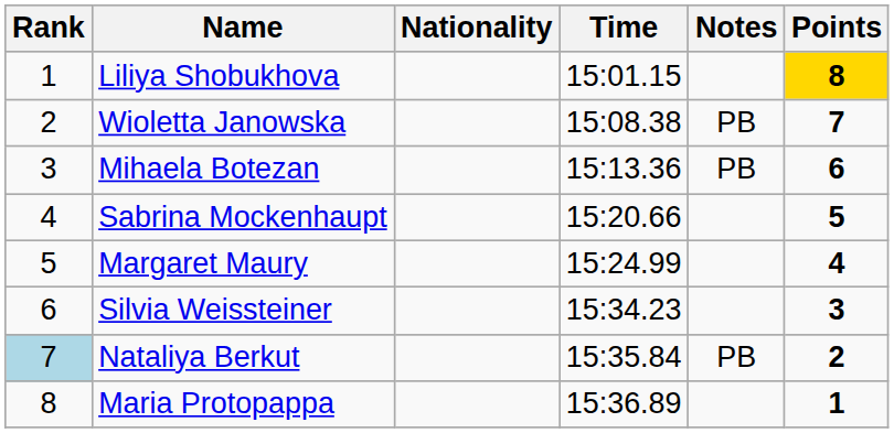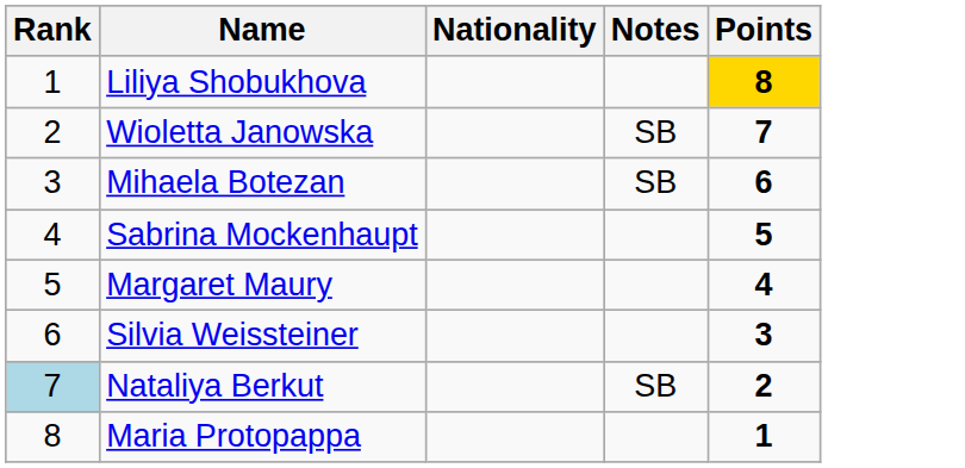- column: Time | 15:01.15 | 15:08.38 | 15:13.36 | 15:20.66 | 15:24.99 | 15:34.23 | 15:35.84 | 15:36.89
Wioletta Janowska | Notes: PB -> SB
Mihaela Botezan | Notes: PB -> SB
Nataliya Berkut | Notes: PB -> SB
